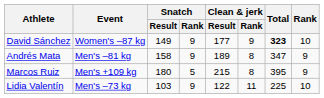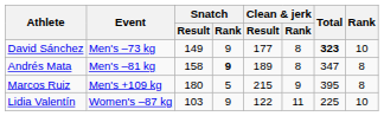David Sánchez | Event: Women's –87 kg -> Men's –73 kg
David Sánchez | Clean & jerk / Rank: 9 -> 8
Andrés Mata | Snatch / Rank: normal -> bold
Andrés Mata | Rank: 9 -> 8
Marcos Ruiz | Clean & jerk / Rank: 8 -> 9
Marcos Ruiz | Rank: 9 -> 8
Lidia Valentín | Event: Men's –73 kg -> Women's –87 kg
